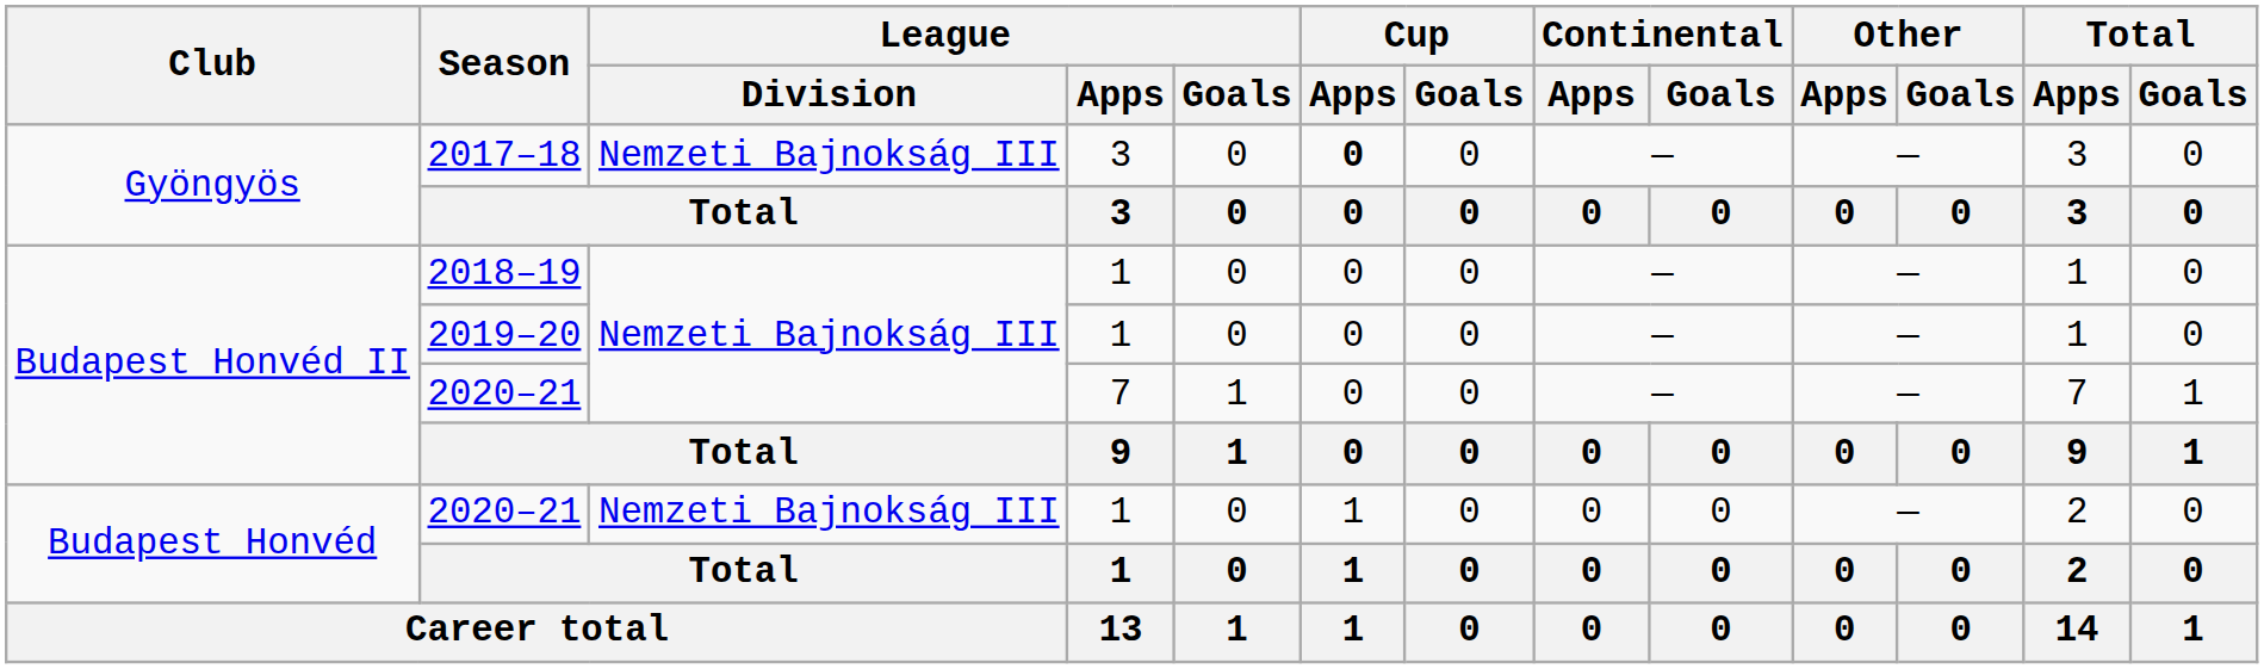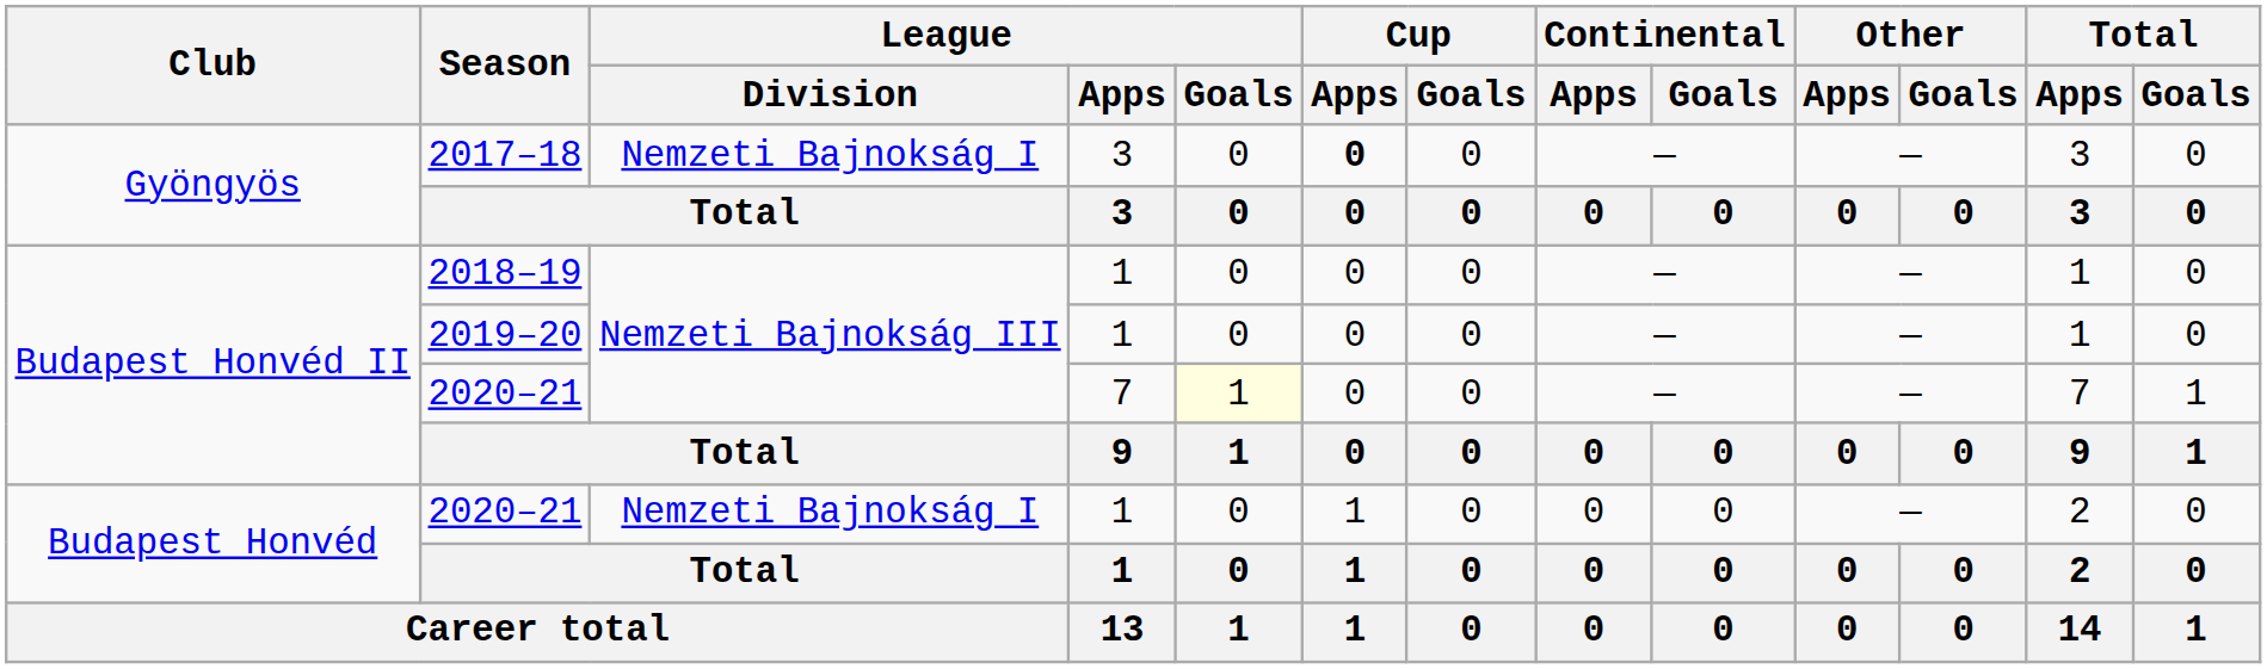2017–18 | League / Division: Nemzeti Bajnokság III -> Nemzeti Bajnokság I
Budapest Honvéd II / 2020–21 | League / Goals: no background -> lightyellow background
Budapest Honvéd / 2020–21 | League / Division: Nemzeti Bajnokság III -> Nemzeti Bajnokság I
